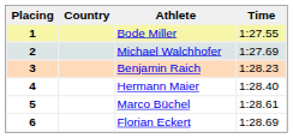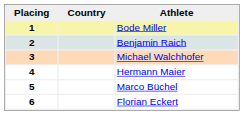- column: Time | 1:27.55 | 1:27.69 | 1:28.23 | 1:28.40 | 1:28.61 | 1:28.69
2 | Athlete: Michael Walchhofer -> Benjamin Raich
3 | Athlete: Benjamin Raich -> Michael Walchhofer
